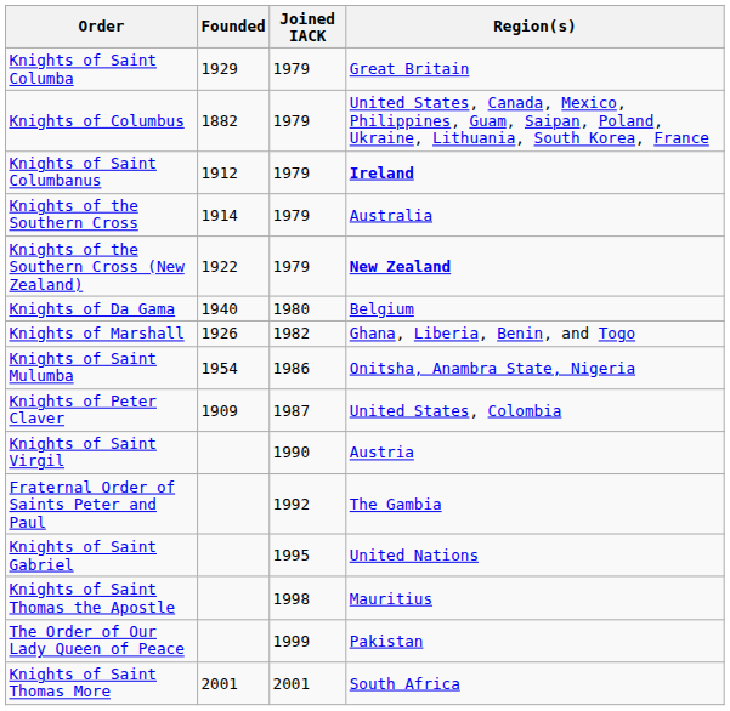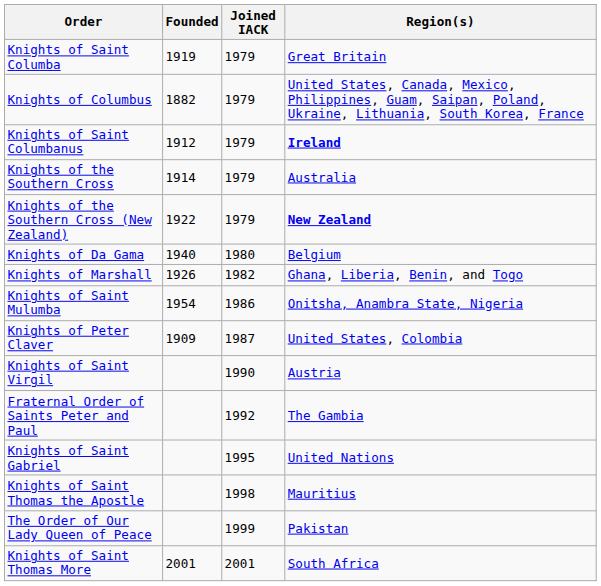Knights of Saint Columba | Founded: 1929 -> 1919
